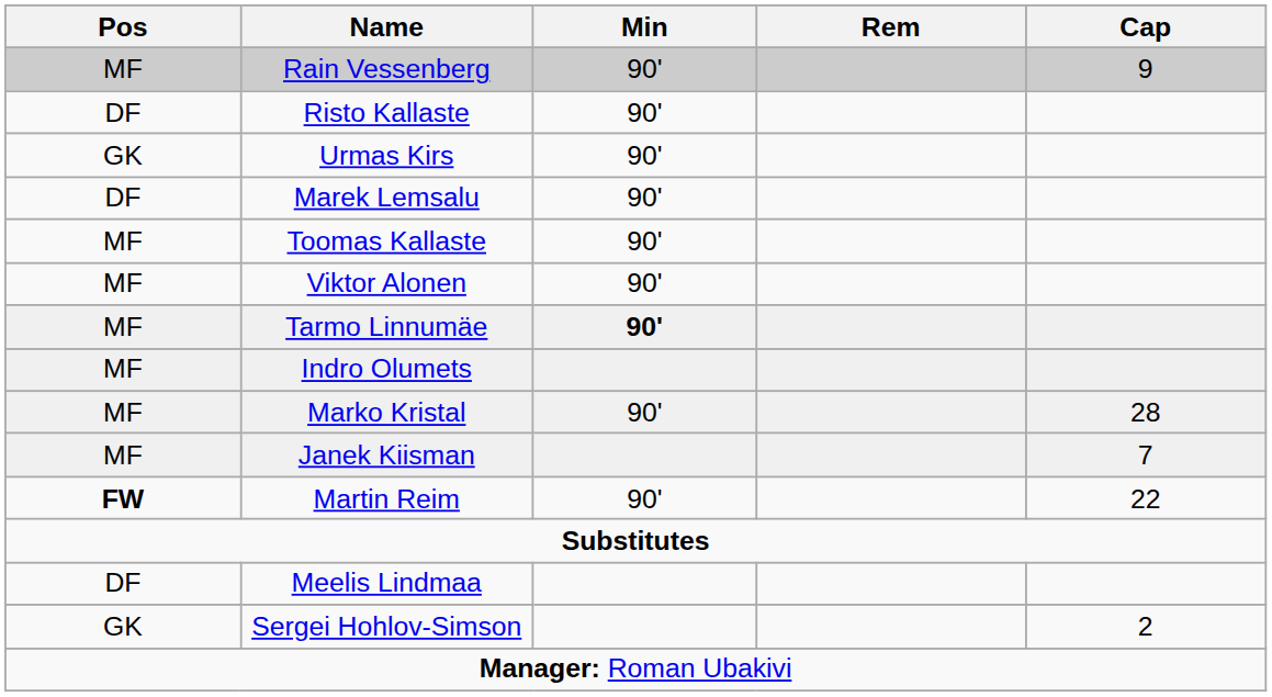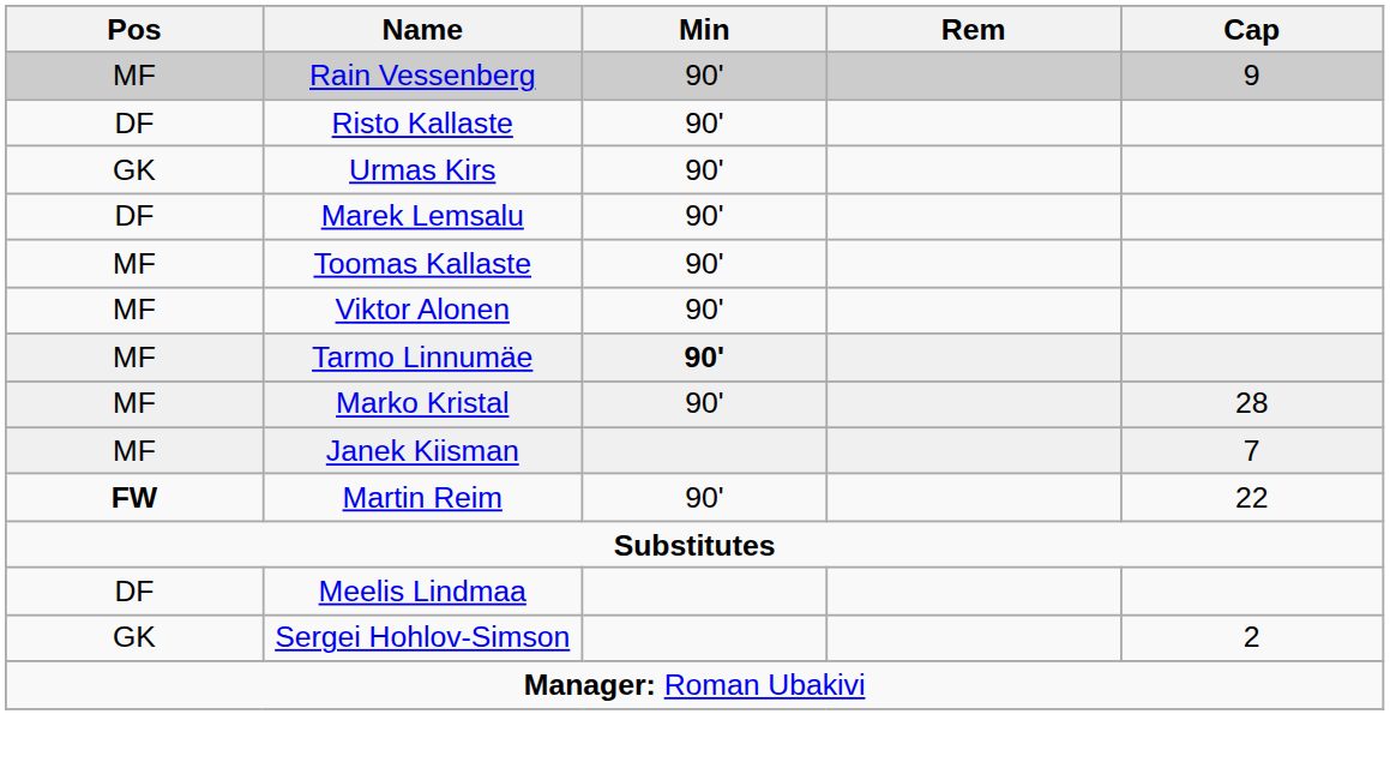- row: MF | Indro Olumets
